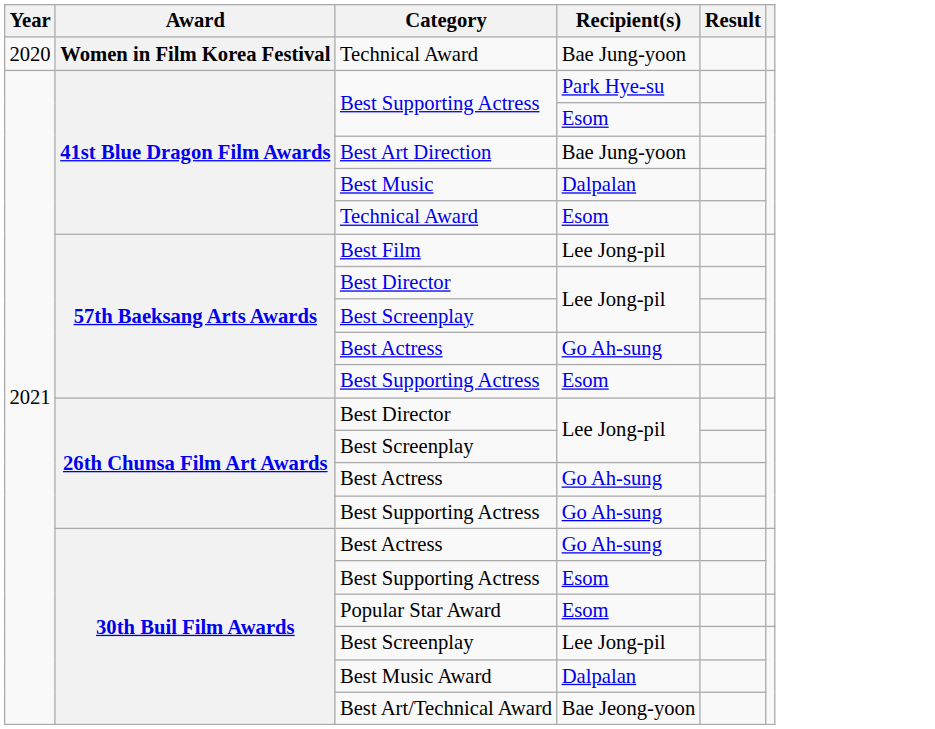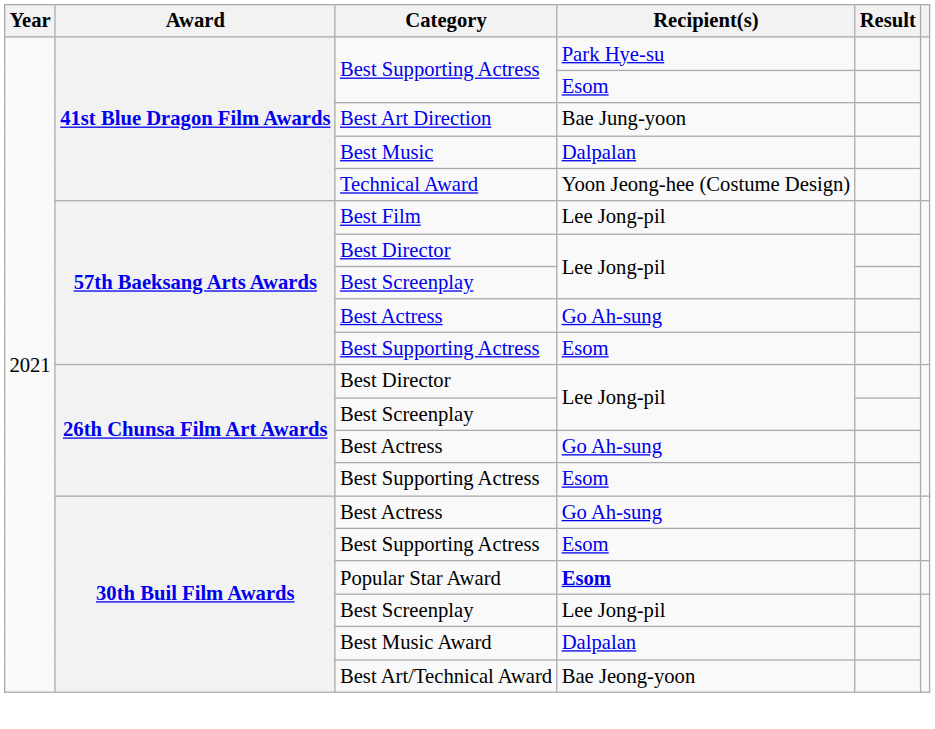- row: 2020 | Women in Film Korea Festival | Technical Award | Bae Jung-yoon
41st Blue Dragon Film Awards / Technical Award | Recipient(s): Esom -> Yoon Jeong-hee (Costume Design)
26th Chunsa Film Art Awards / Best Supporting Actress | Recipient(s): Go Ah-sung -> Esom
Popular Star Award | Recipient(s): normal -> bold
